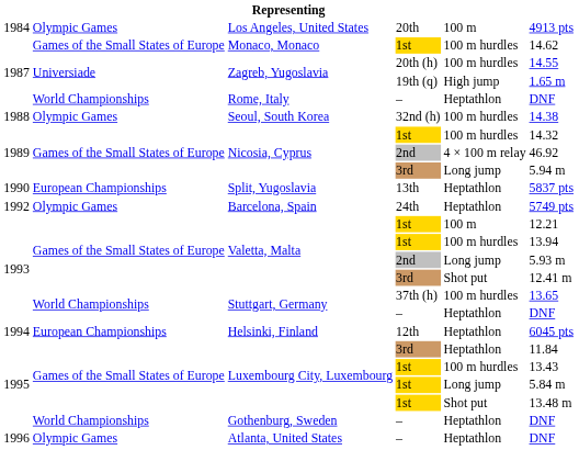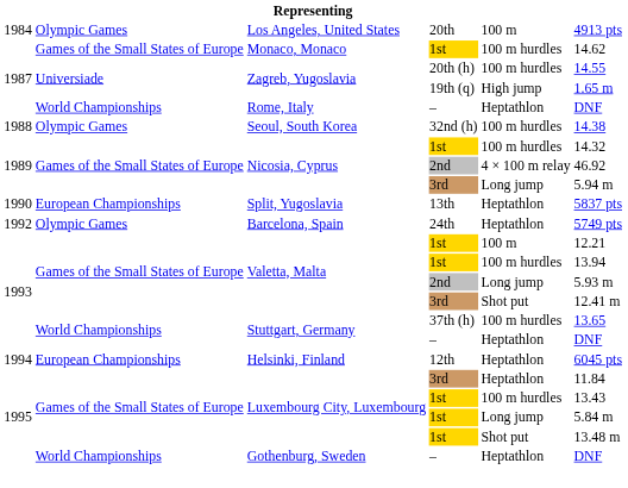- row: 1996 | Olympic Games | Atlanta, United States | – | Heptathlon | DNF
